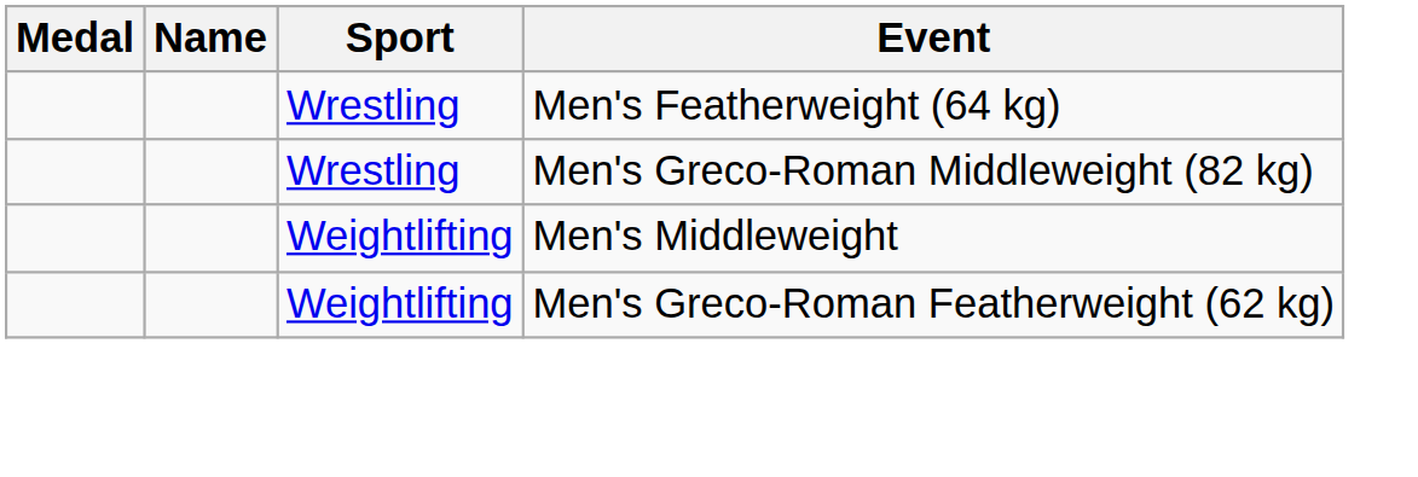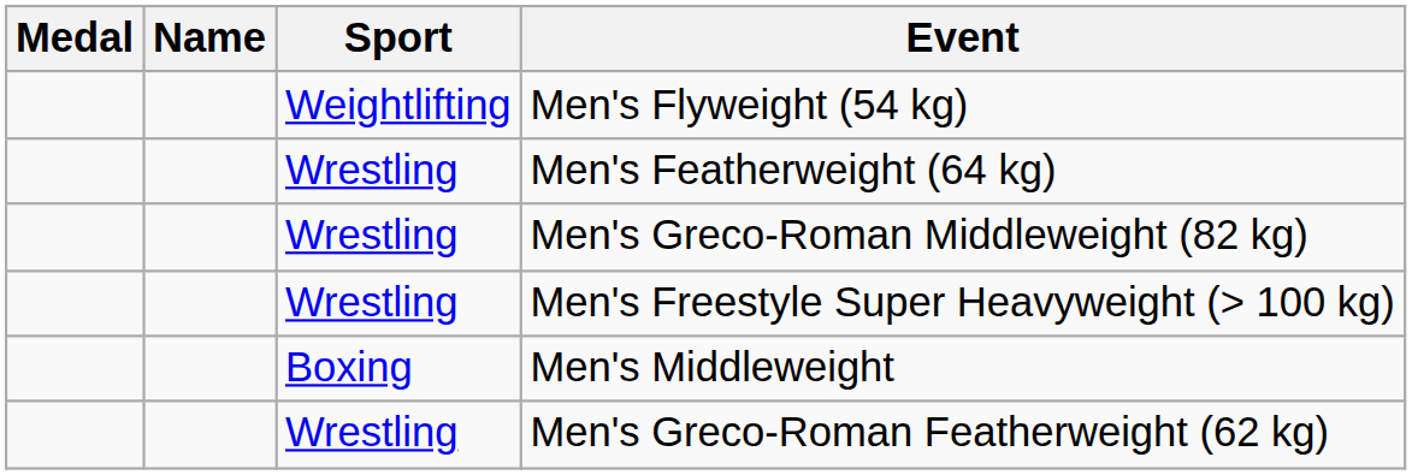+ row: Weightlifting | Men's Flyweight (54 kg)
+ row: Wrestling | Men's Freestyle Super Heavyweight (> 100 kg)
Men's Middleweight | Sport: Weightlifting -> Boxing
Men's Greco-Roman Featherweight (62 kg) | Sport: Weightlifting -> Wrestling
